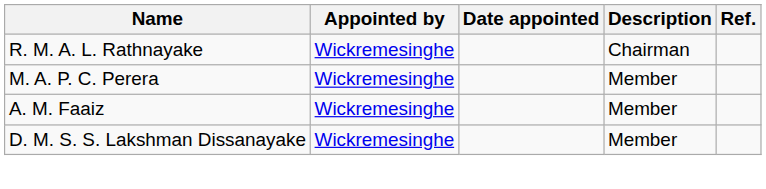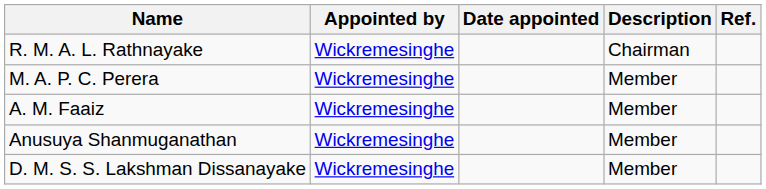+ row: Anusuya Shanmuganathan | Wickremesinghe | Member
